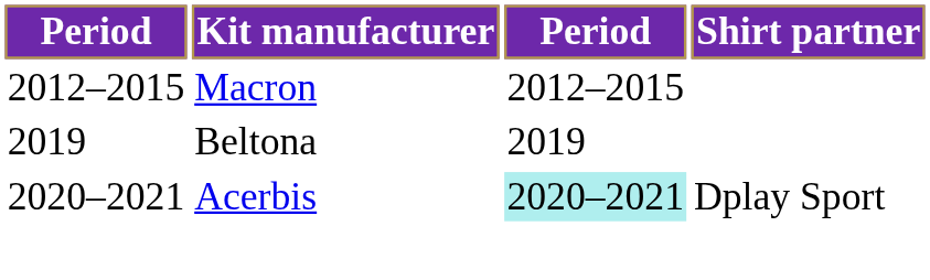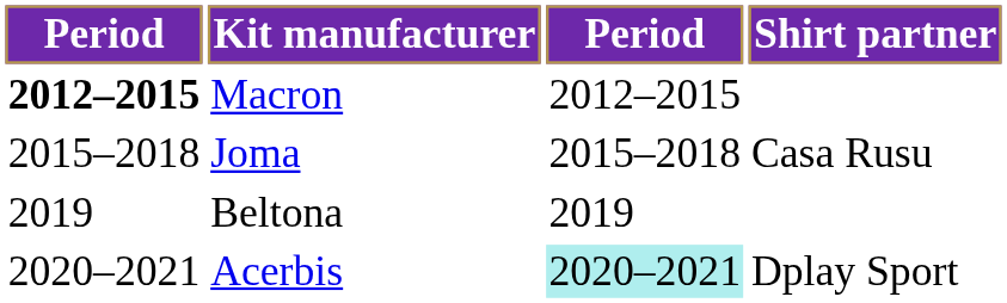Macron | column 1: normal -> bold
+ row: 2015–2018 | Joma | 2015–2018 | Casa Rusu
